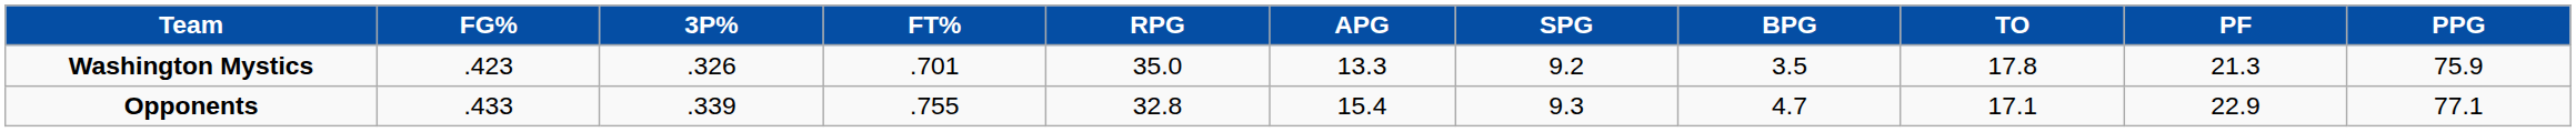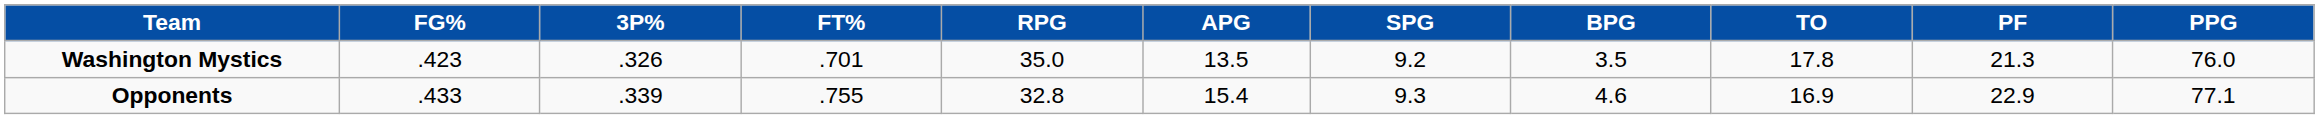Washington Mystics | APG: 13.3 -> 13.5
Washington Mystics | PPG: 75.9 -> 76.0
Opponents | BPG: 4.7 -> 4.6
Opponents | TO: 17.1 -> 16.9
